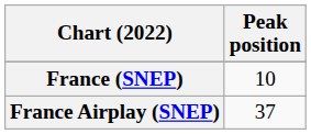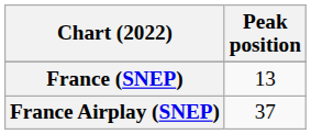France (SNEP) | Peak position: 10 -> 13
